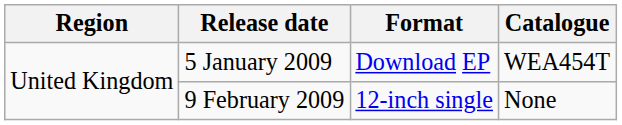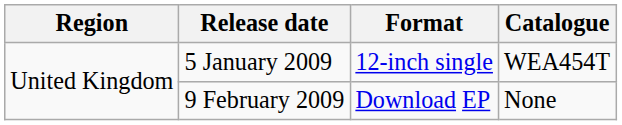5 January 2009 | Format: Download EP -> 12-inch single
9 February 2009 | Format: 12-inch single -> Download EP
